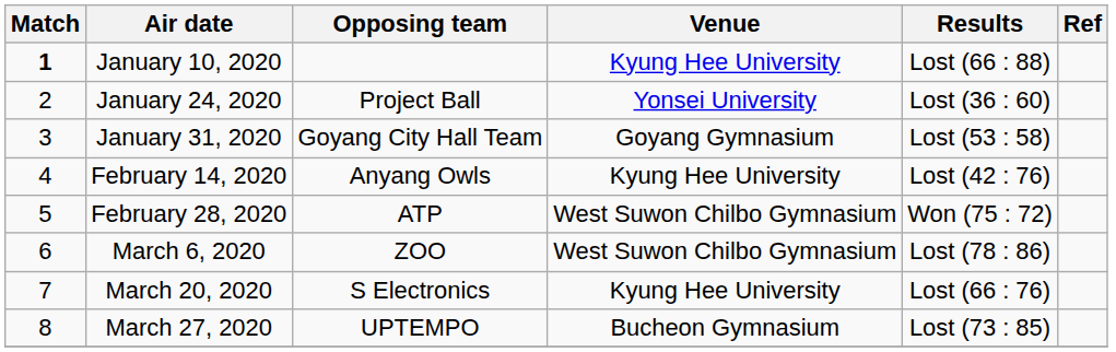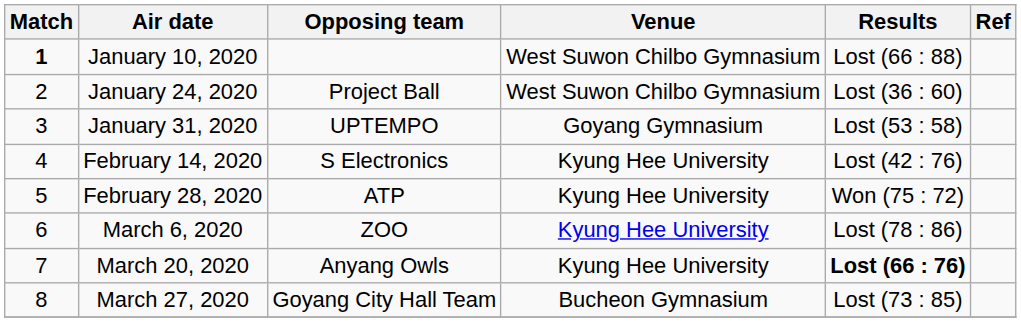January 10, 2020 | Venue: Kyung Hee University -> West Suwon Chilbo Gymnasium
January 24, 2020 | Venue: Yonsei University -> West Suwon Chilbo Gymnasium
January 31, 2020 | Opposing team: Goyang City Hall Team -> UPTEMPO
February 14, 2020 | Opposing team: Anyang Owls -> S Electronics
February 28, 2020 | Venue: West Suwon Chilbo Gymnasium -> Kyung Hee University
March 6, 2020 | Venue: West Suwon Chilbo Gymnasium -> Kyung Hee University
March 20, 2020 | Opposing team: S Electronics -> Anyang Owls
March 20, 2020 | Results: normal -> bold
March 27, 2020 | Opposing team: UPTEMPO -> Goyang City Hall Team
